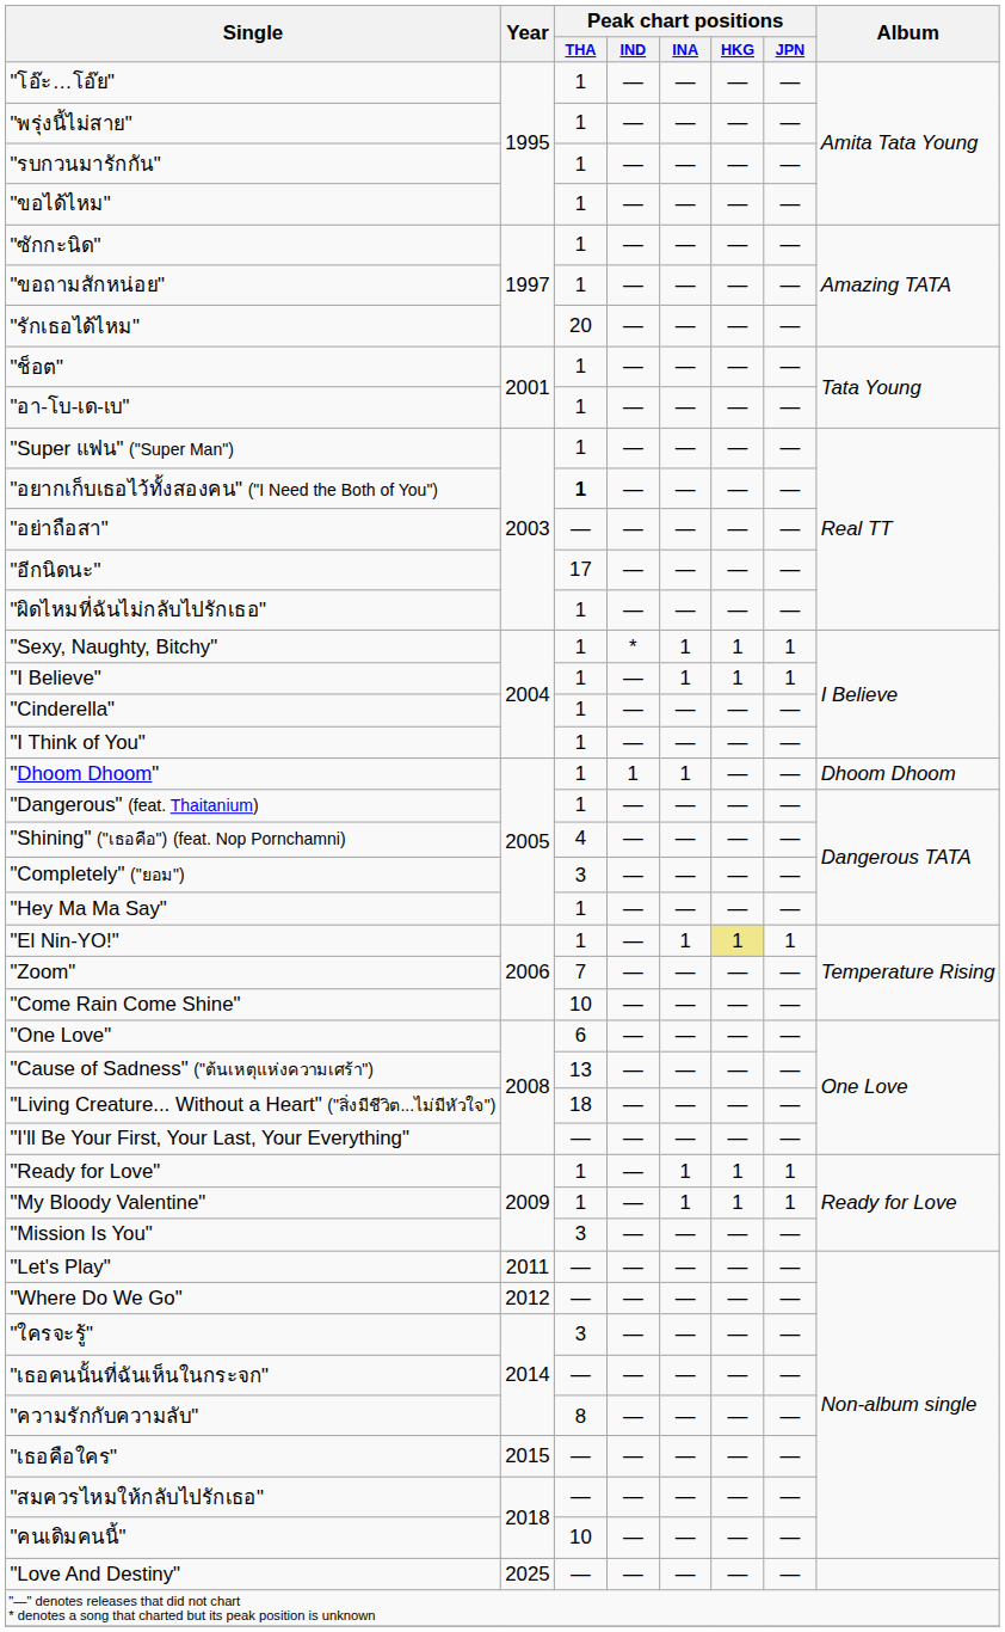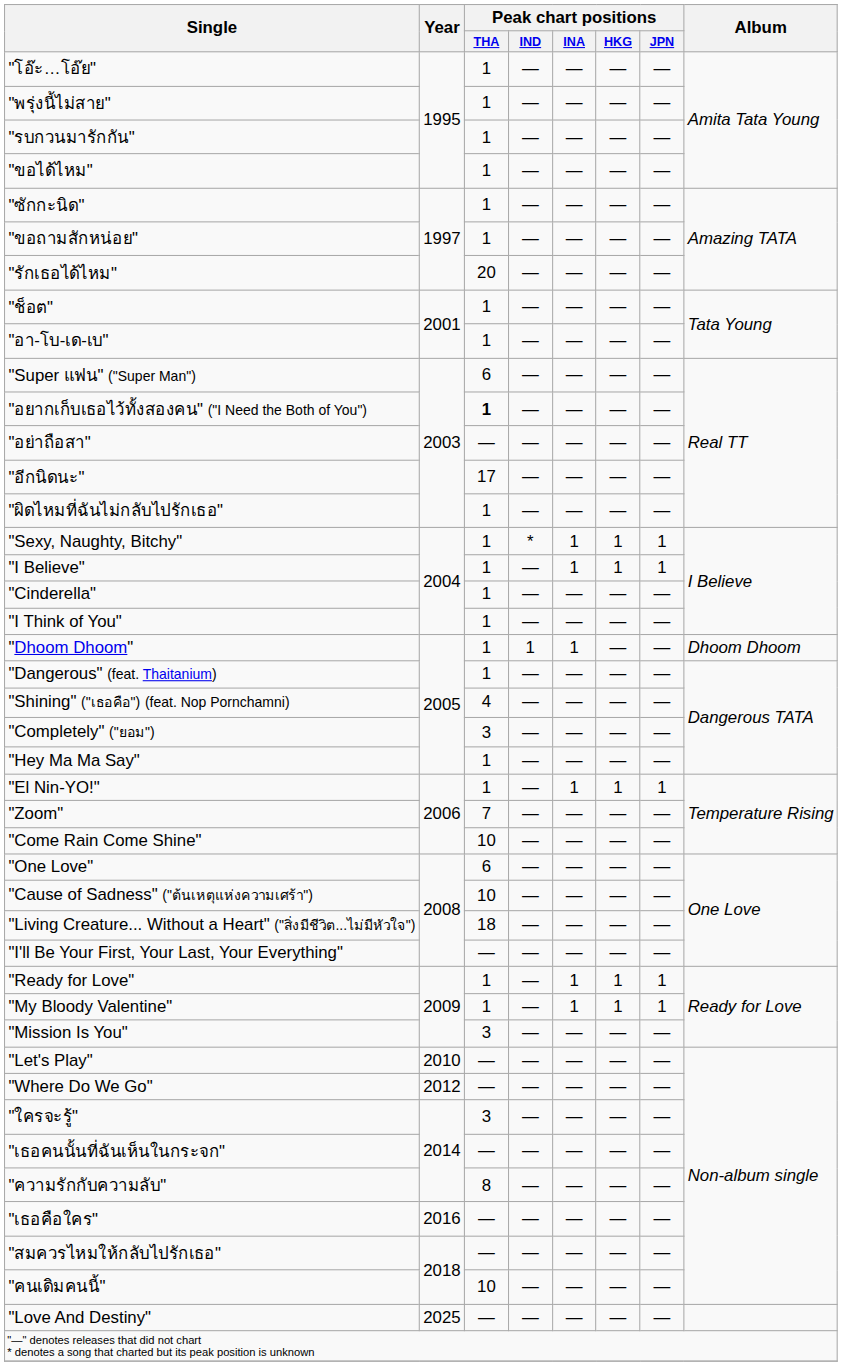"Super แฟน" ("Super Man") | Peak chart positions / THA: 1 -> 6
"El Nin-YO!" | Peak chart positions / HKG: khaki background -> no background
"Cause of Sadness" ("ต้นเหตุแห่งความเศร้า") | Peak chart positions / THA: 13 -> 10
"Let's Play" | Year: 2011 -> 2010
"เธอคือใคร" | Year: 2015 -> 2016
